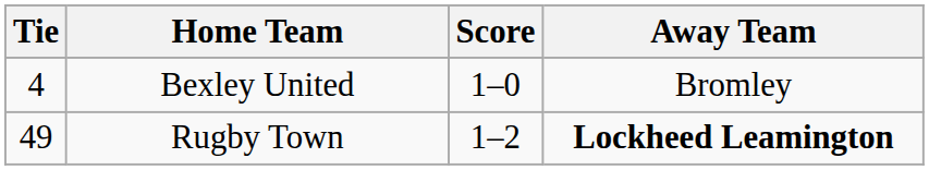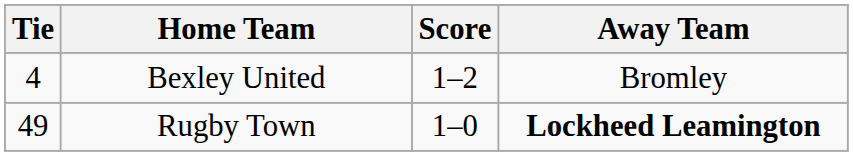Bexley United | Score: 1–0 -> 1–2
Rugby Town | Score: 1–2 -> 1–0
